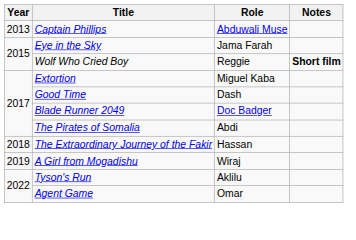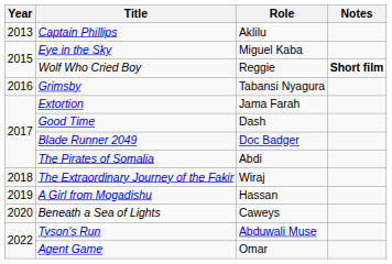Captain Phillips | Role: Abduwali Muse -> Aklilu
Eye in the Sky | Role: Jama Farah -> Miguel Kaba
+ row: 2016 | Grimsby | Tabansi Nyagura
Extortion | Role: Miguel Kaba -> Jama Farah
The Extraordinary Journey of the Fakir | Role: Hassan -> Wiraj
A Girl from Mogadishu | Role: Wiraj -> Hassan
+ row: 2020 | Beneath a Sea of Lights | Caweys
Tyson's Run | Role: Aklilu -> Abduwali Muse
